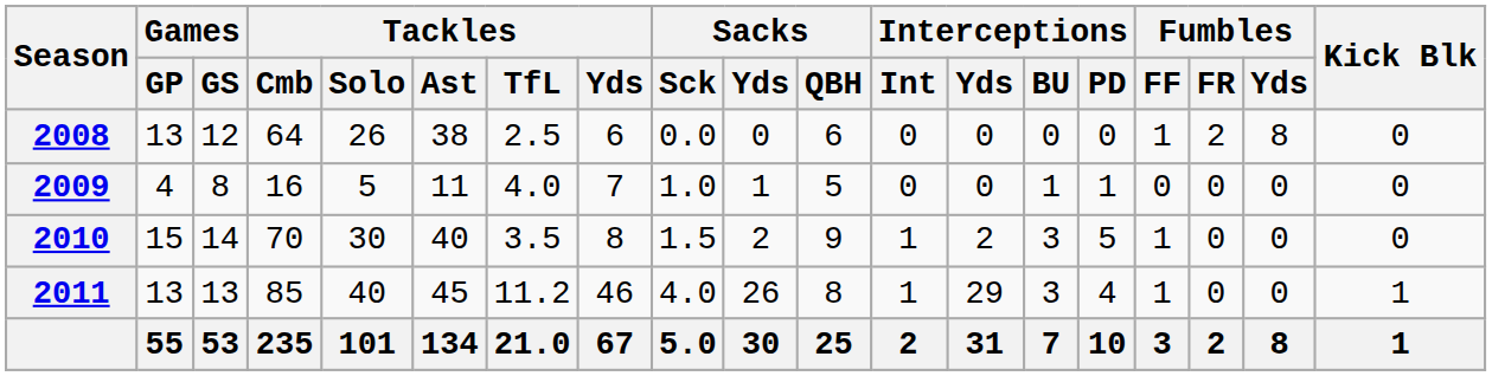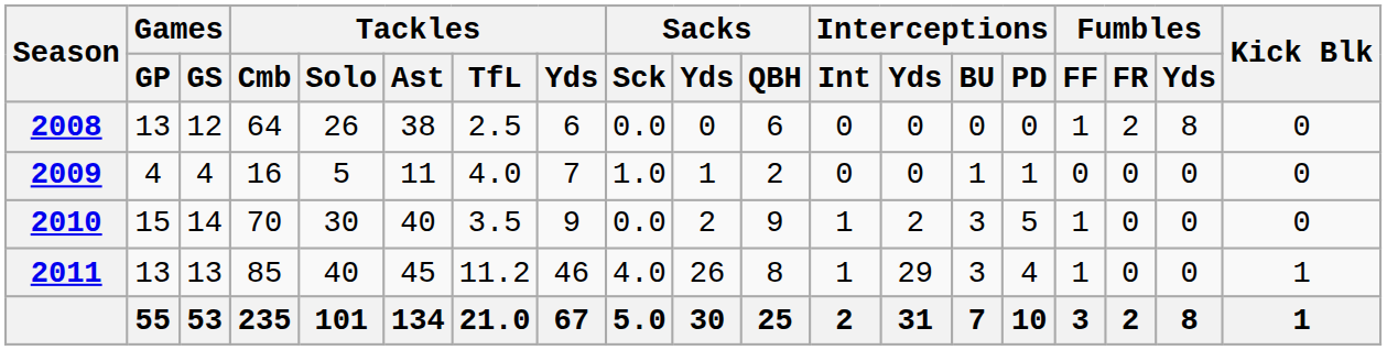2009 | Games / GS: 8 -> 4
2009 | Sacks / QBH: 5 -> 2
2010 | Tackles / Yds: 8 -> 9
2010 | Sacks / Sck: 1.5 -> 0.0
